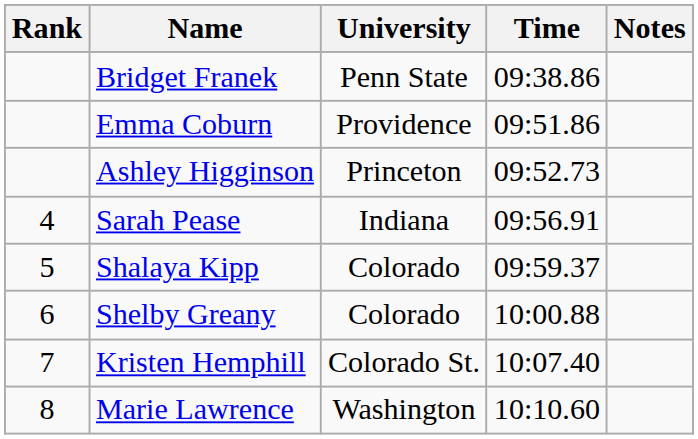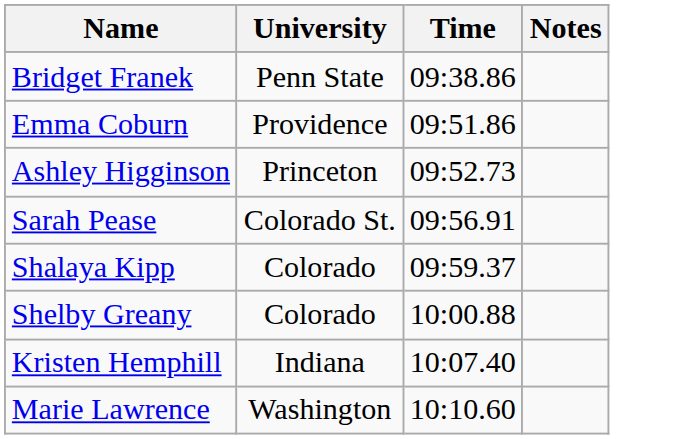- column: Rank | 4 | 5 | 6 | 7 | 8
Sarah Pease | University: Indiana -> Colorado St.
Kristen Hemphill | University: Colorado St. -> Indiana
